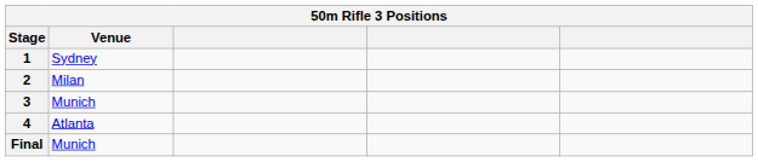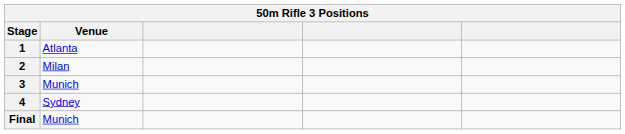1 | Venue: Sydney -> Atlanta
4 | Venue: Atlanta -> Sydney
